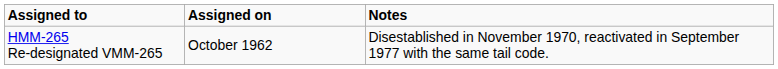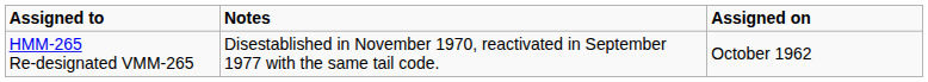columns swapped: Assigned on <-> Notes
